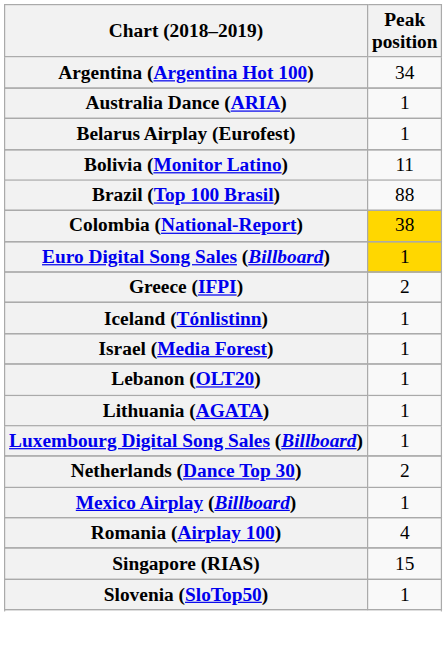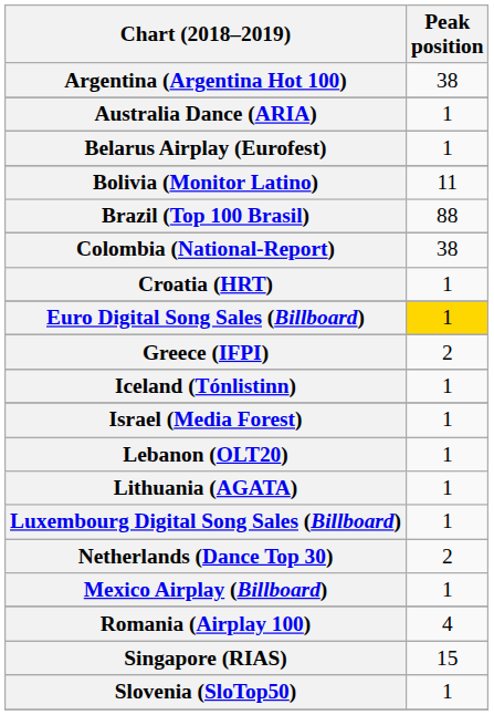Argentina (Argentina Hot 100) | Peak position: 34 -> 38
Colombia (National-Report) | Peak position: gold background -> no background
+ row: Croatia (HRT) | 1
